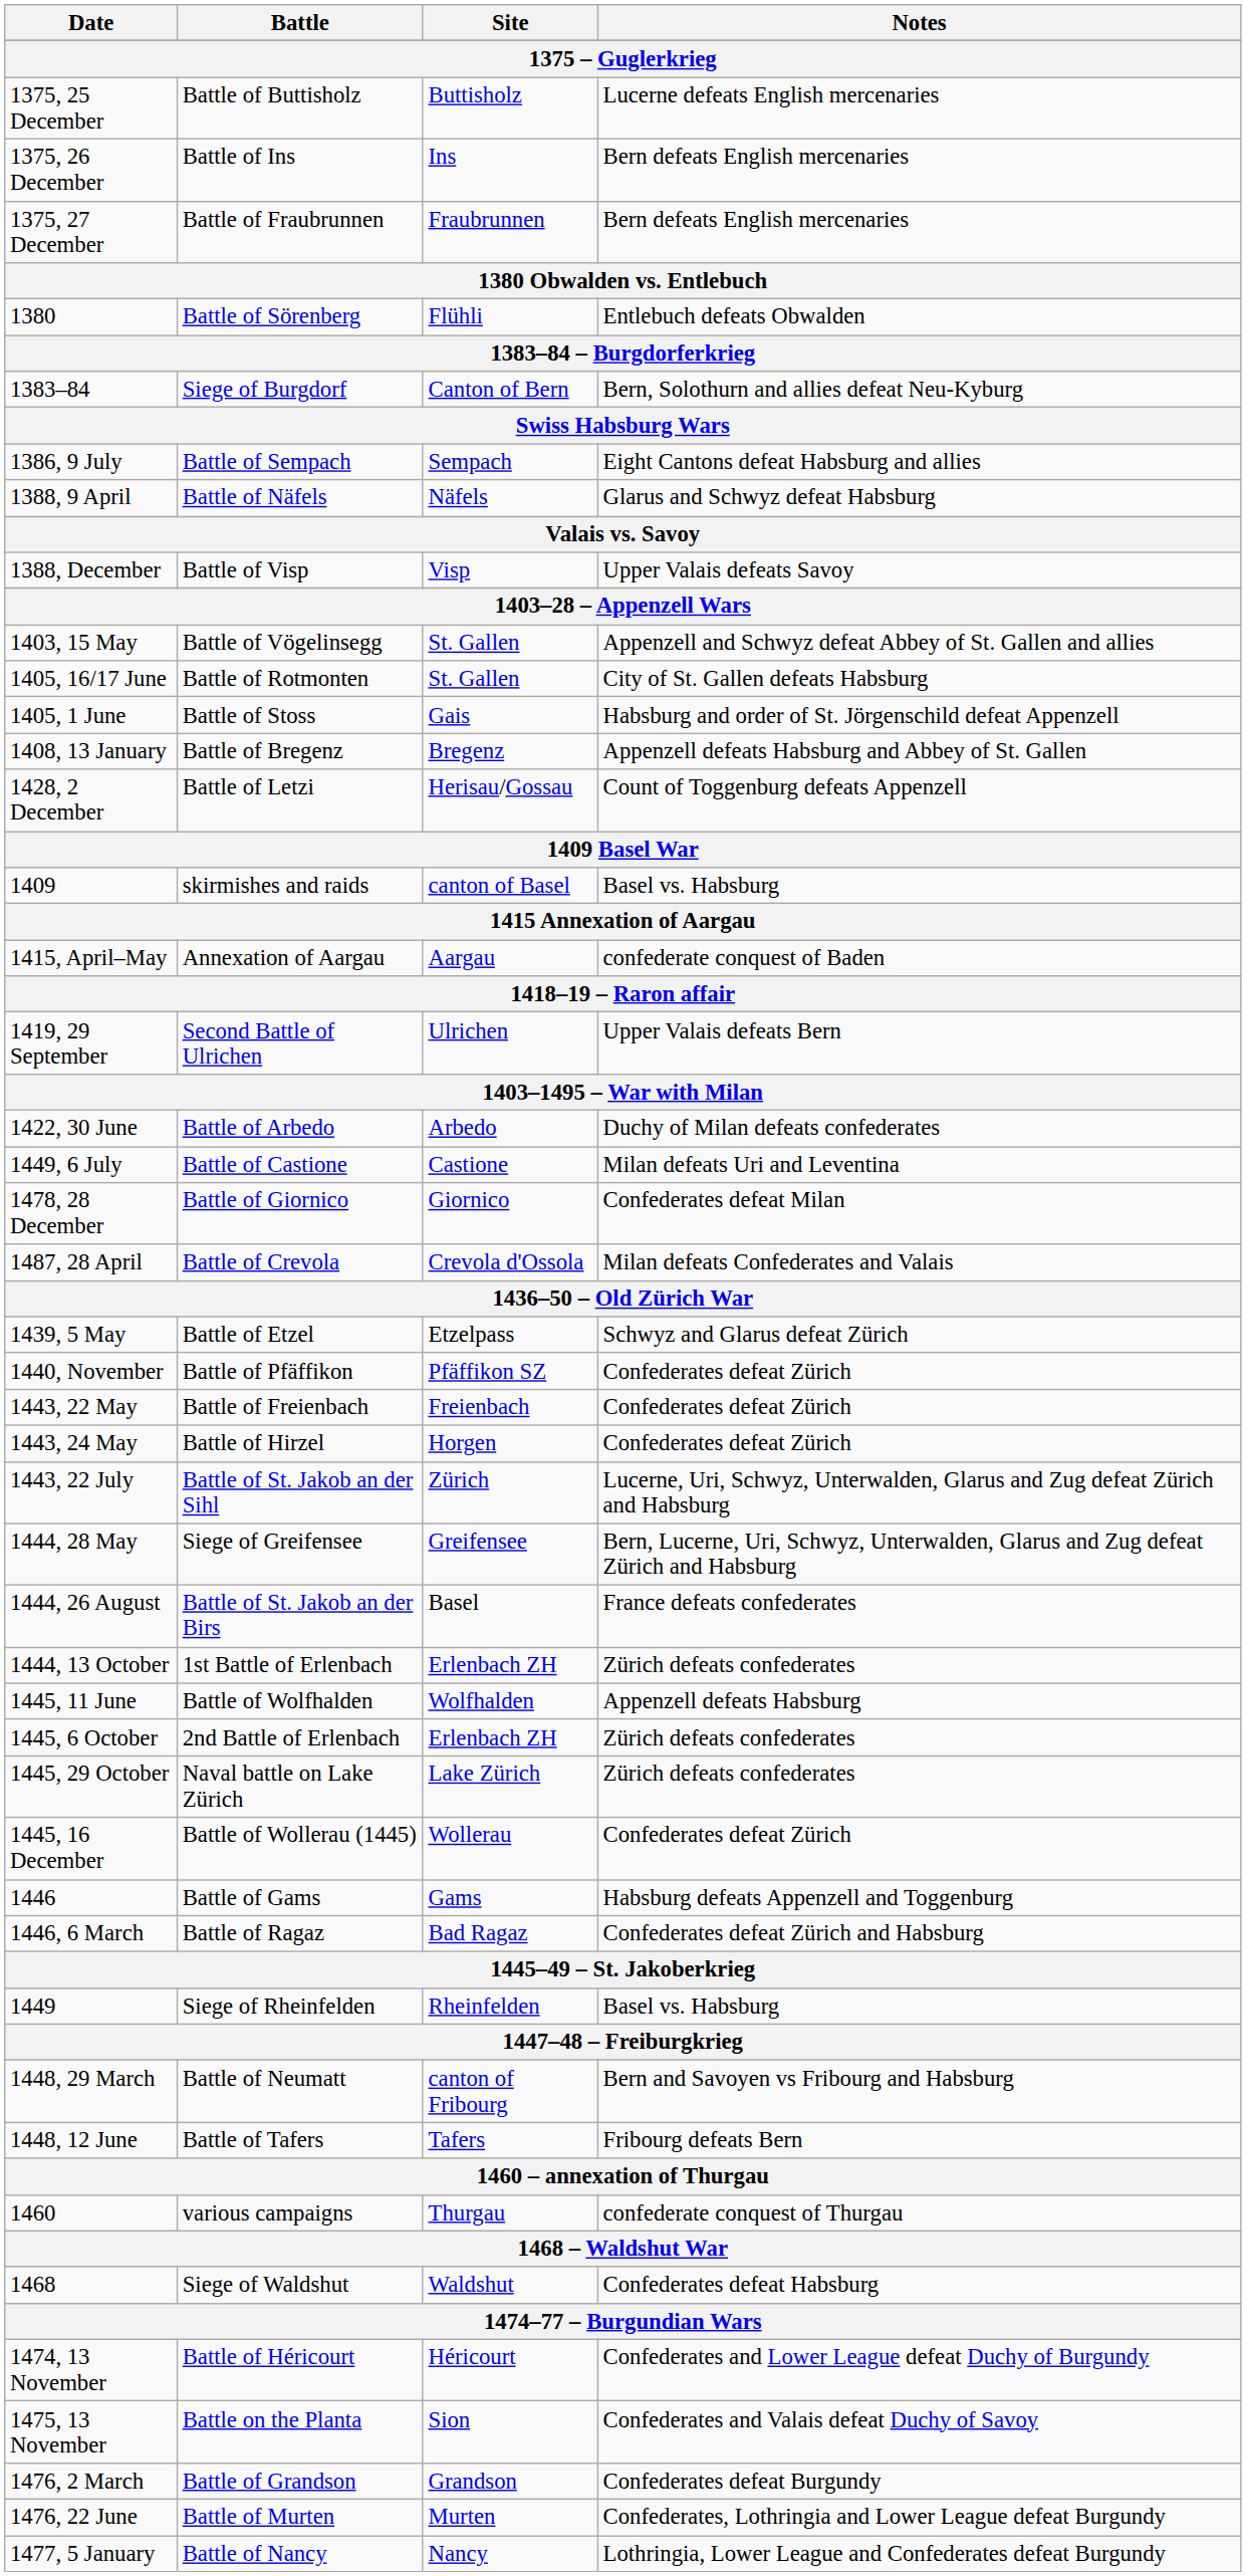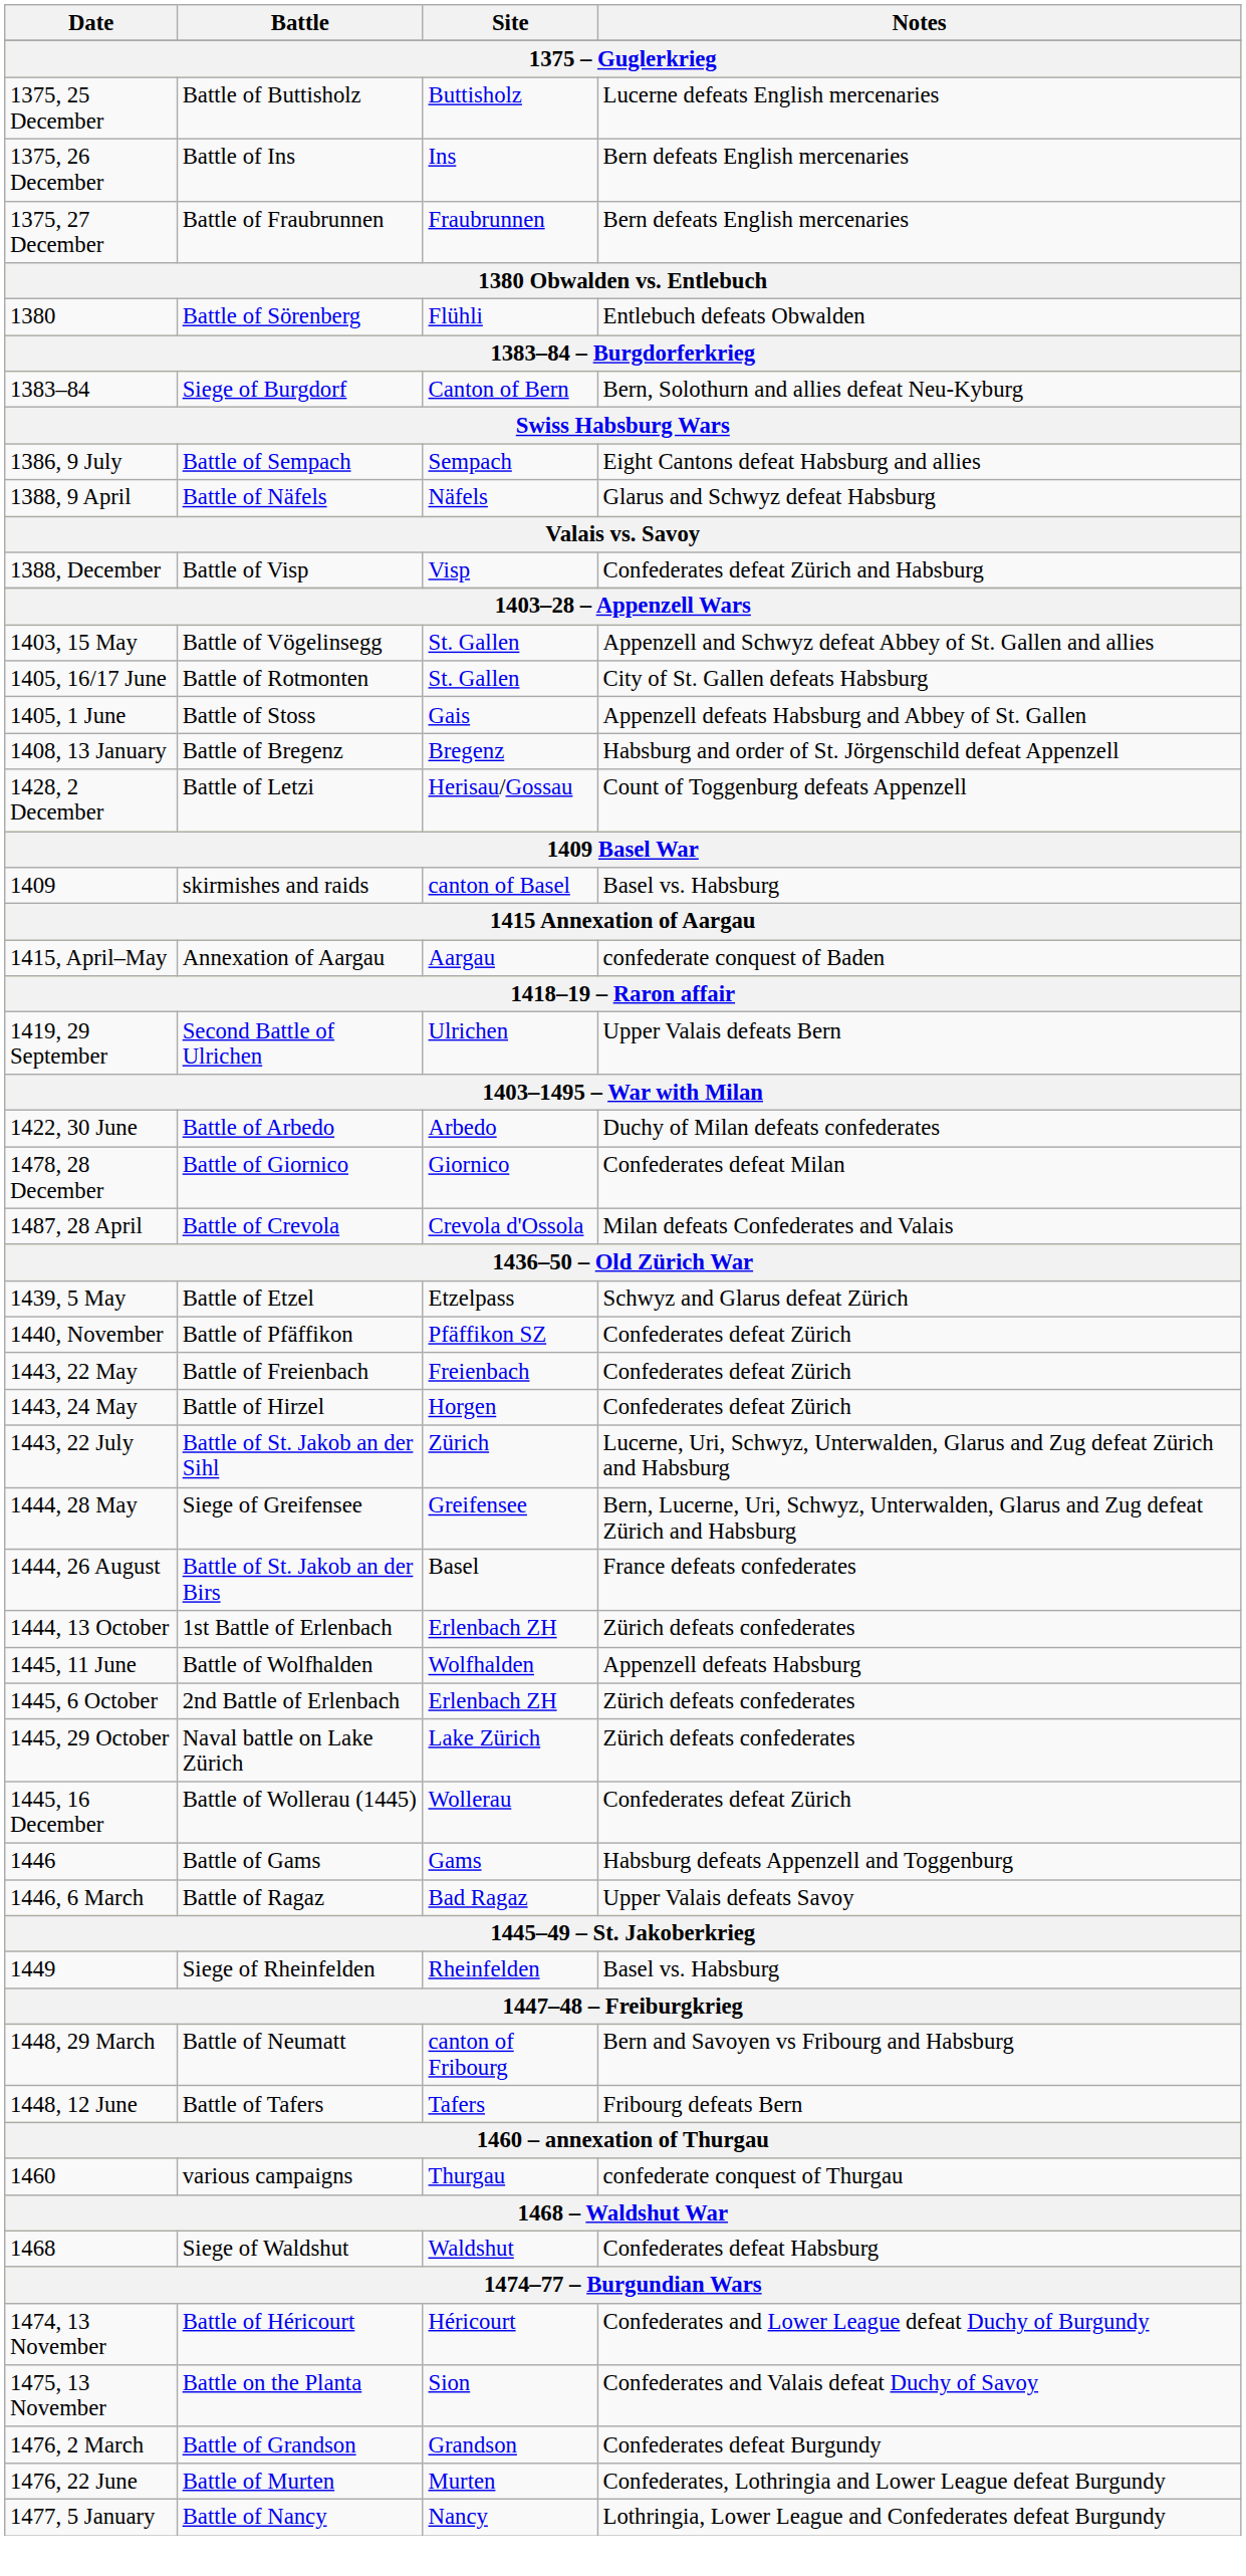1388, December | Notes: Upper Valais defeats Savoy -> Confederates defeat Zürich and Habsburg
1405, 1 June | Notes: Habsburg and order of St. Jörgenschild defeat Appenzell -> Appenzell defeats Habsburg and Abbey of St. Gallen
1408, 13 January | Notes: Appenzell defeats Habsburg and Abbey of St. Gallen -> Habsburg and order of St. Jörgenschild defeat Appenzell
- row: 1449, 6 July | Battle of Castione | Castione | Milan defeats Uri and Leventina
1446, 6 March | Notes: Confederates defeat Zürich and Habsburg -> Upper Valais defeats Savoy
